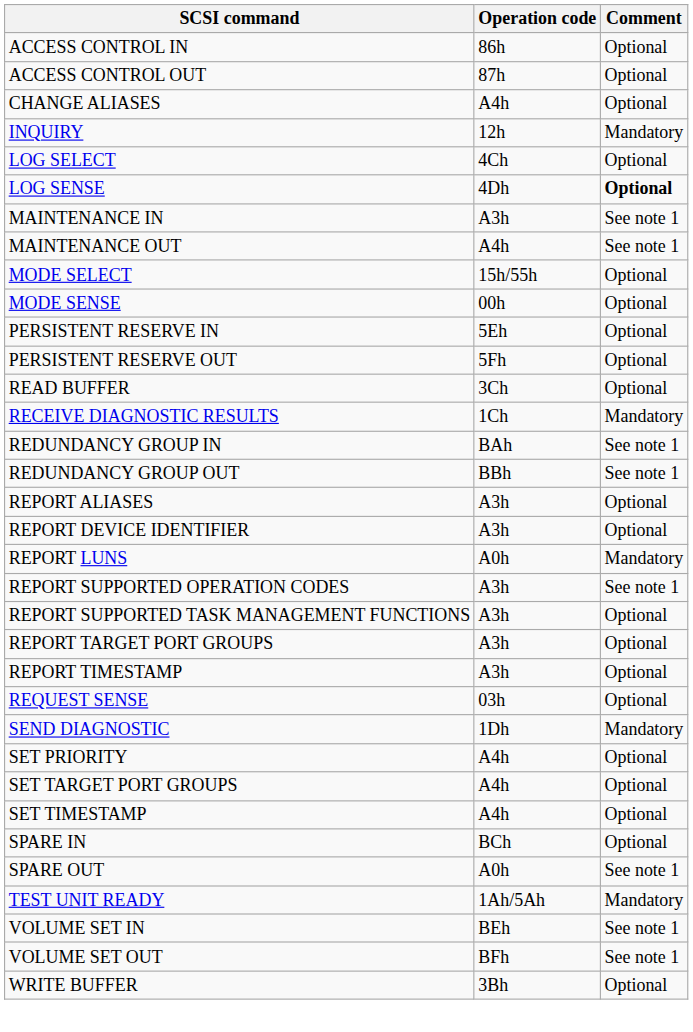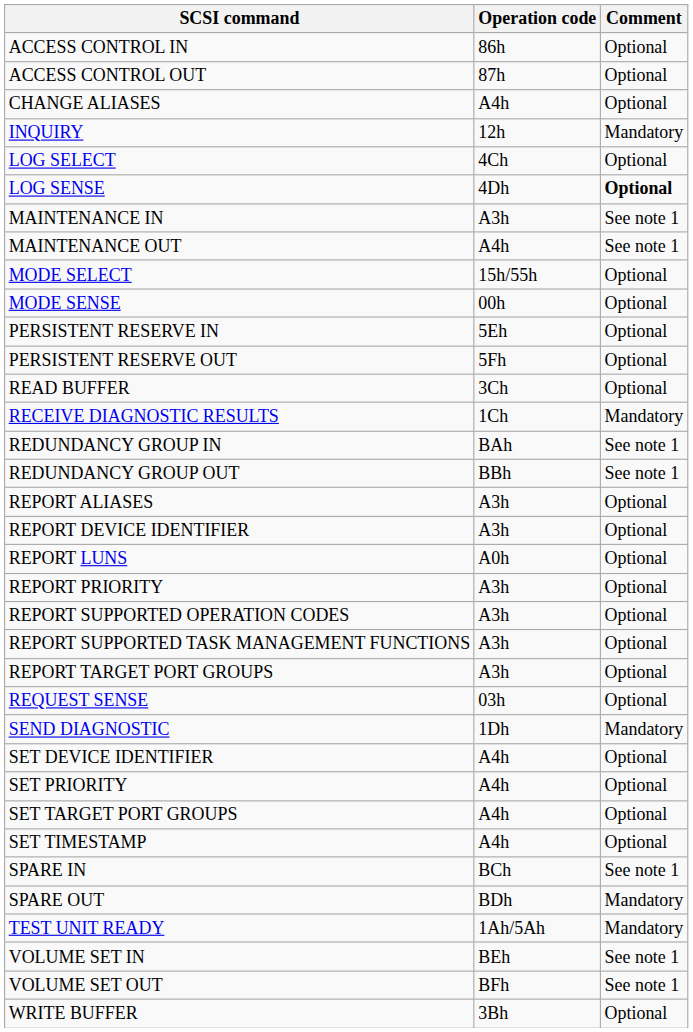REPORT LUNS | Comment: Mandatory -> Optional
+ row: REPORT PRIORITY | A3h | Optional
REPORT SUPPORTED OPERATION CODES | Comment: See note 1 -> Optional
- row: REPORT TIMESTAMP | A3h | Optional
+ row: SET DEVICE IDENTIFIER | A4h | Optional
SPARE IN | Comment: Optional -> See note 1
SPARE OUT | Operation code: A0h -> BDh
SPARE OUT | Comment: See note 1 -> Mandatory
